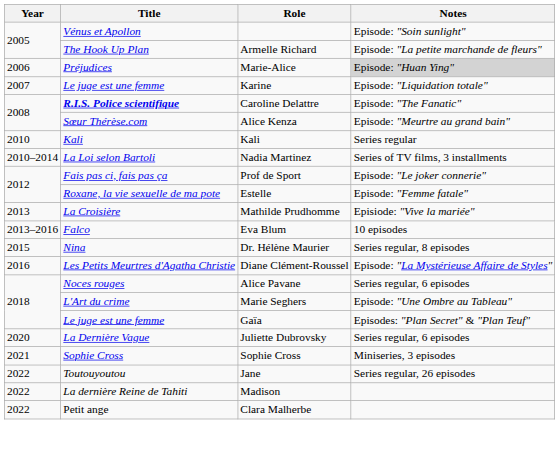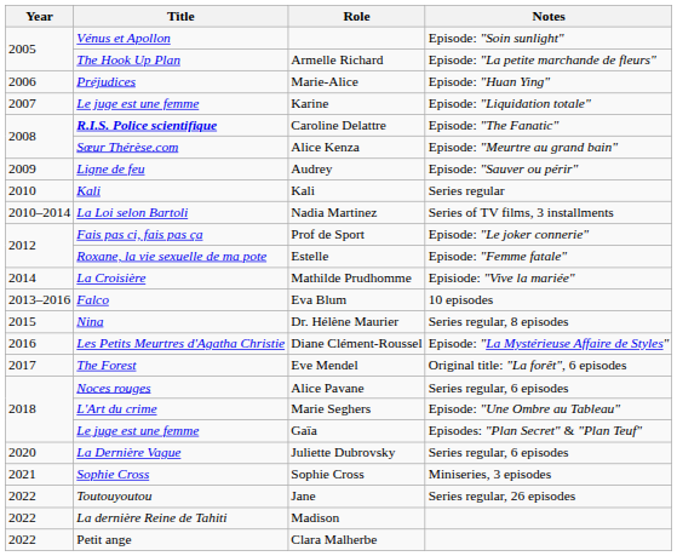Marie-Alice | Notes: lightgrey background -> no background
+ row: 2009 | Ligne de feu | Audrey | Episode: "Sauver ou périr"
Mathilde Prudhomme | Year: 2013 -> 2014
+ row: 2017 | The Forest | Eve Mendel | Original title: "La forêt", 6 episodes
